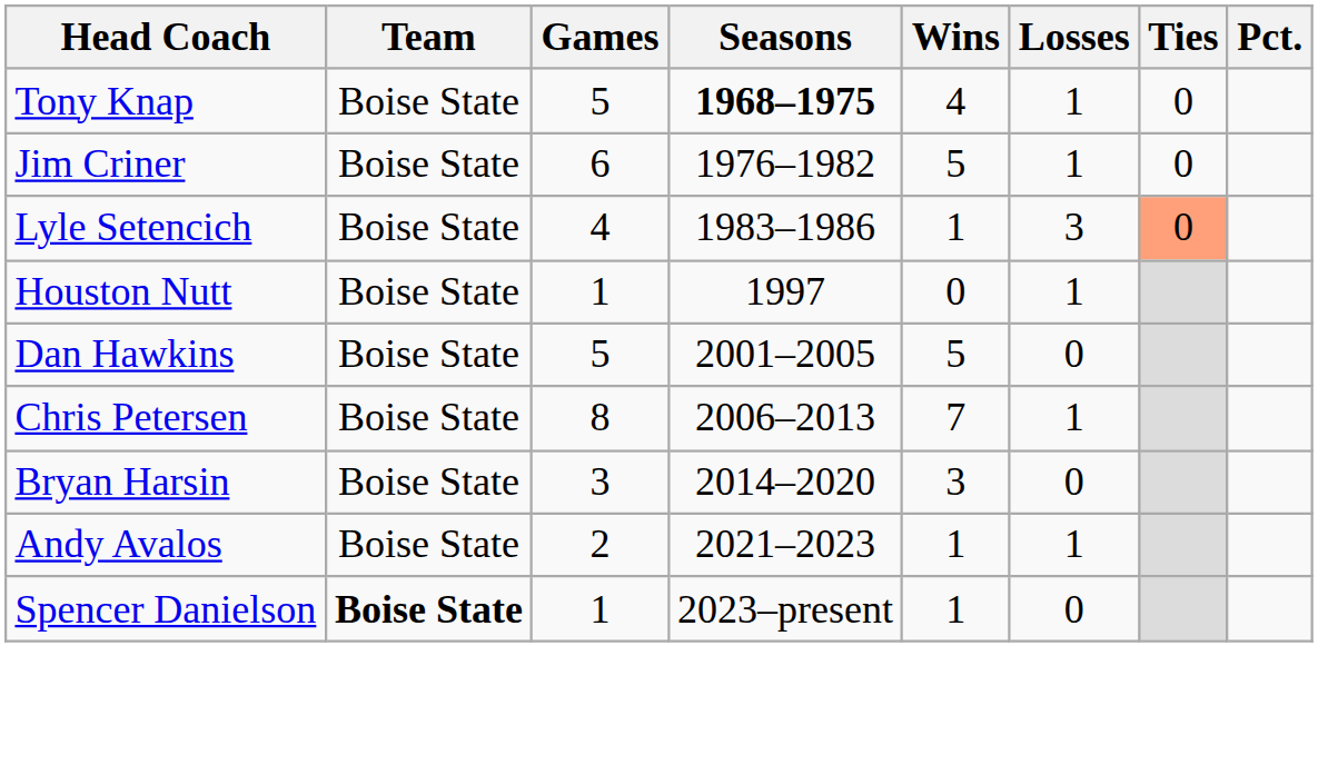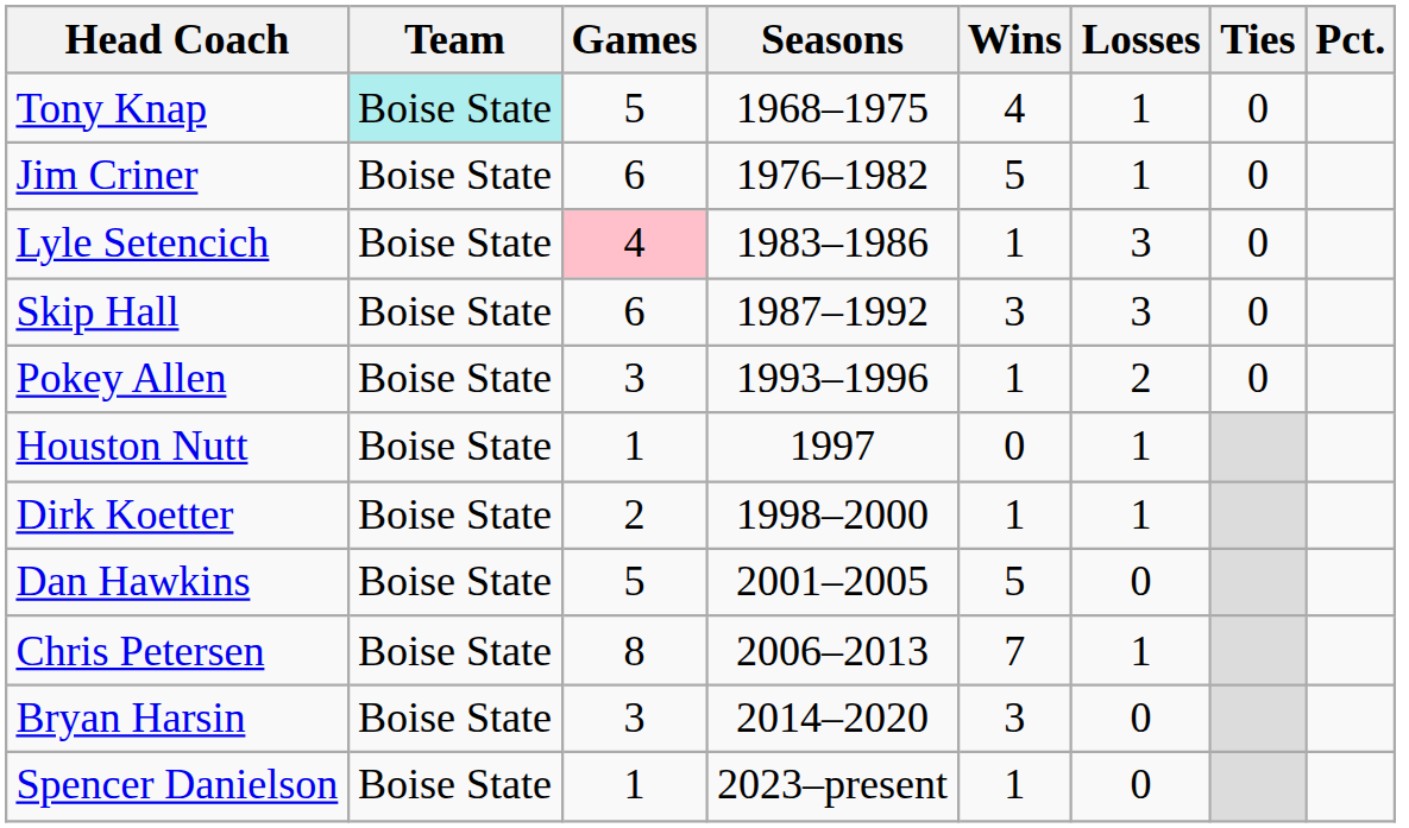Tony Knap | Team: no background -> paleturquoise background
Tony Knap | Seasons: bold -> normal
Lyle Setencich | Games: no background -> pink background
Lyle Setencich | Ties: lightsalmon background -> no background
+ row: Skip Hall | Boise State | 6 | 1987–1992 | 3 | 3 | 0
+ row: Pokey Allen | Boise State | 3 | 1993–1996 | 1 | 2 | 0
+ row: Dirk Koetter | Boise State | 2 | 1998–2000 | 1 | 1
- row: Andy Avalos | Boise State | 2 | 2021–2023 | 1 | 1
Spencer Danielson | Team: bold -> normal
